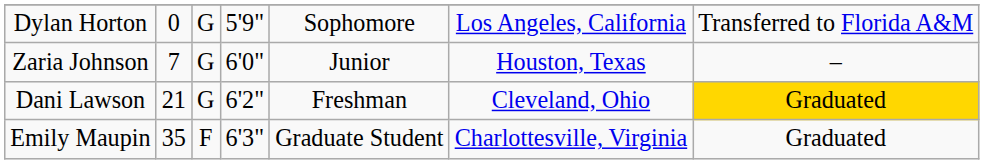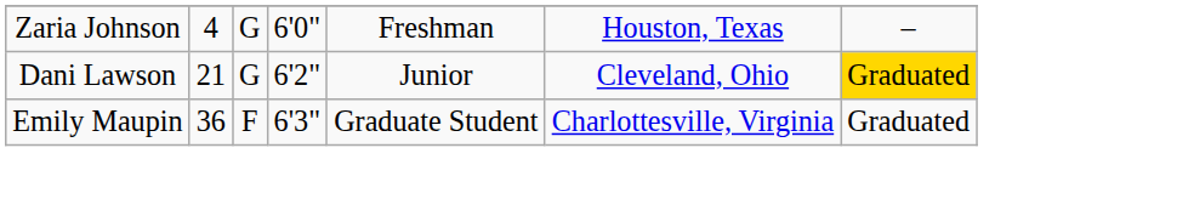- row: Dylan Horton | 0 | G | 5'9" | Sophomore | Los Angeles, California | Transferred to Florida A&M
Zaria Johnson | column 2: 7 -> 4
Zaria Johnson | column 5: Junior -> Freshman
Dani Lawson | column 5: Freshman -> Junior
Emily Maupin | column 2: 35 -> 36
